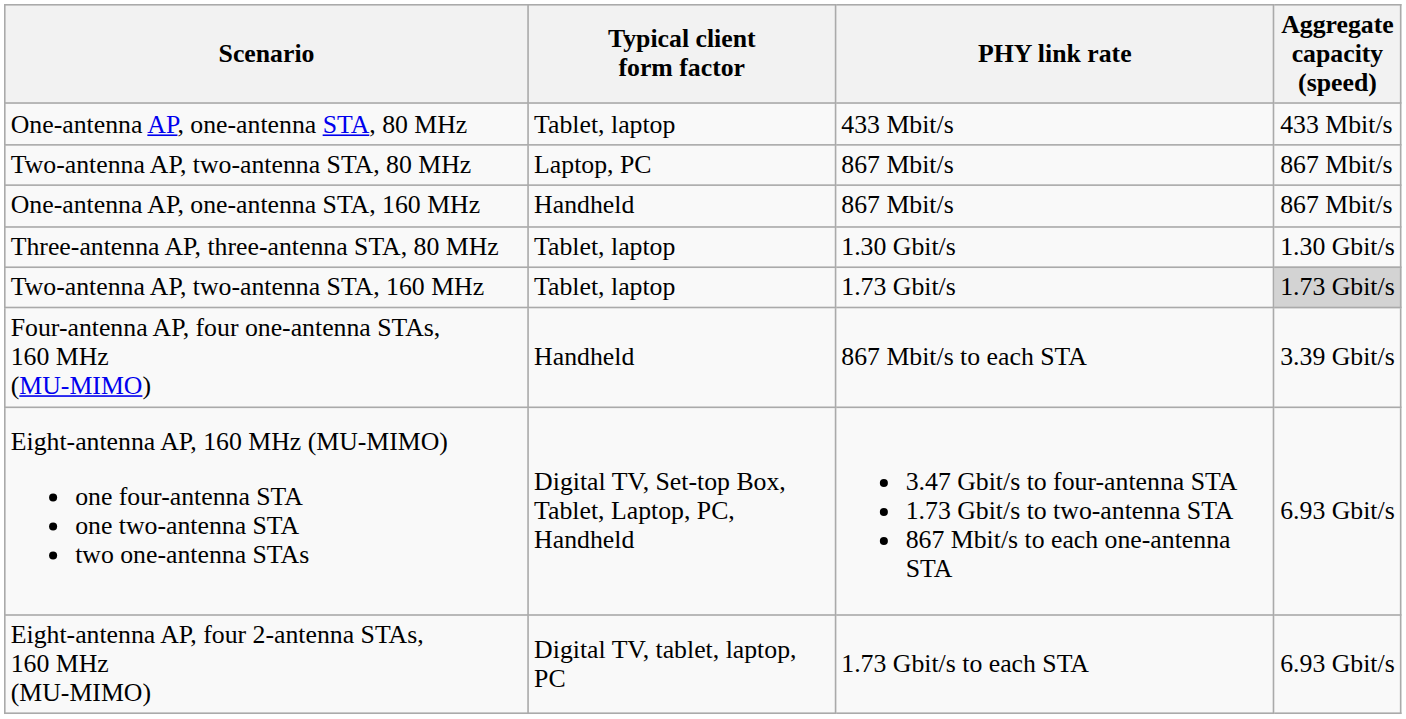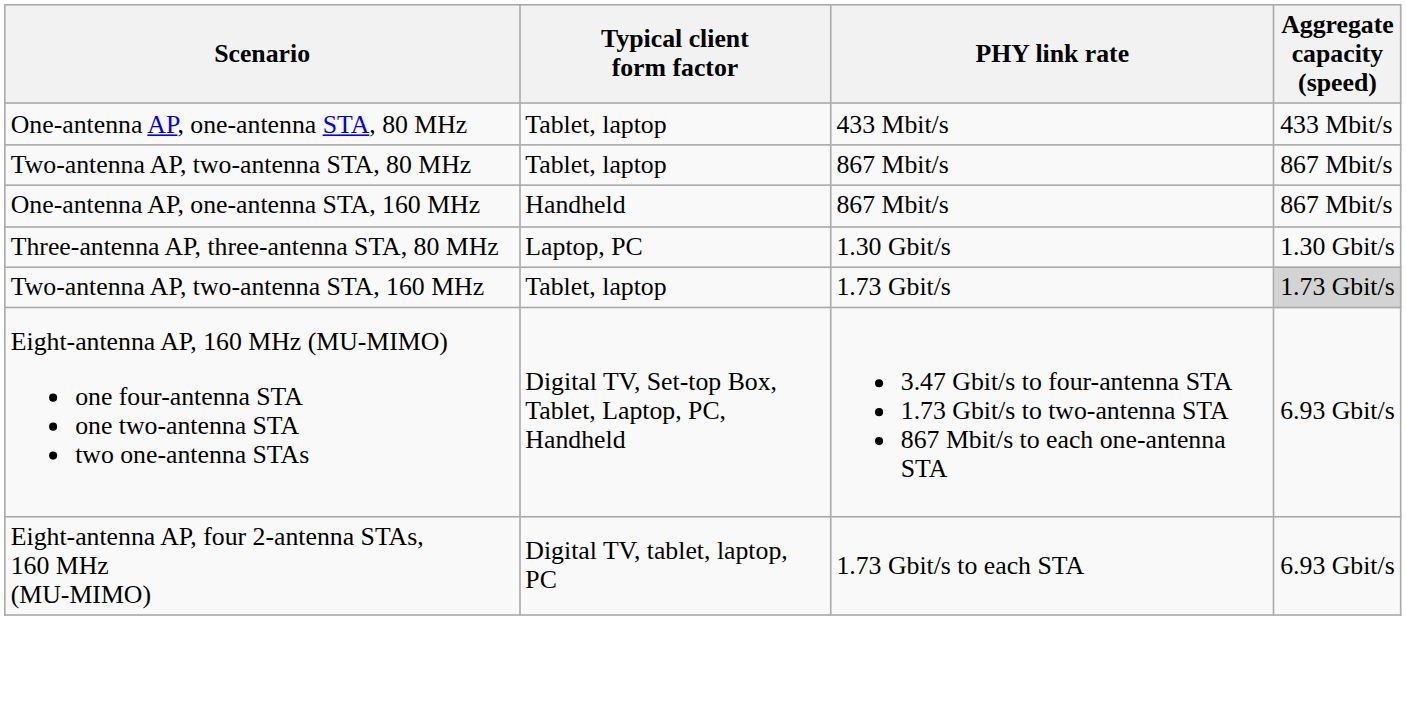Two-antenna AP, two-antenna STA, 80 MHz | Typical client form factor: Laptop, PC -> Tablet, laptop
Three-antenna AP, three-antenna STA, 80 MHz | Typical client form factor: Tablet, laptop -> Laptop, PC
- row: Four-antenna AP, four one-antenna STAs, 160 MHz (MU-MIMO) | Handheld | 867 Mbit/s to each STA | 3.39 Gbit/s
